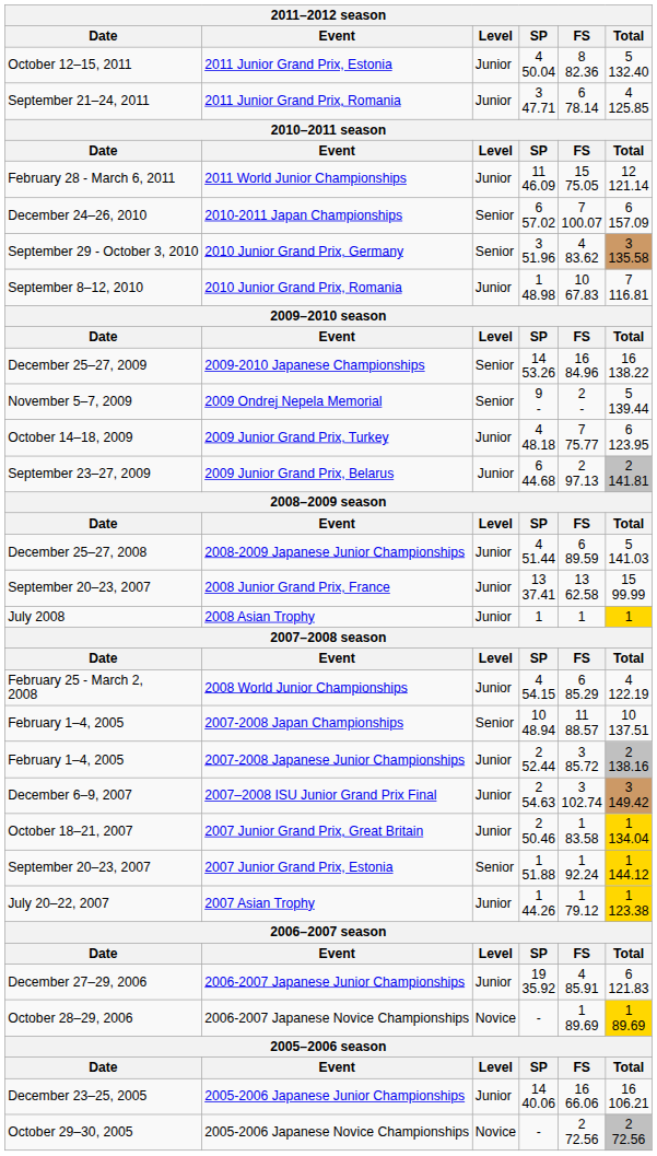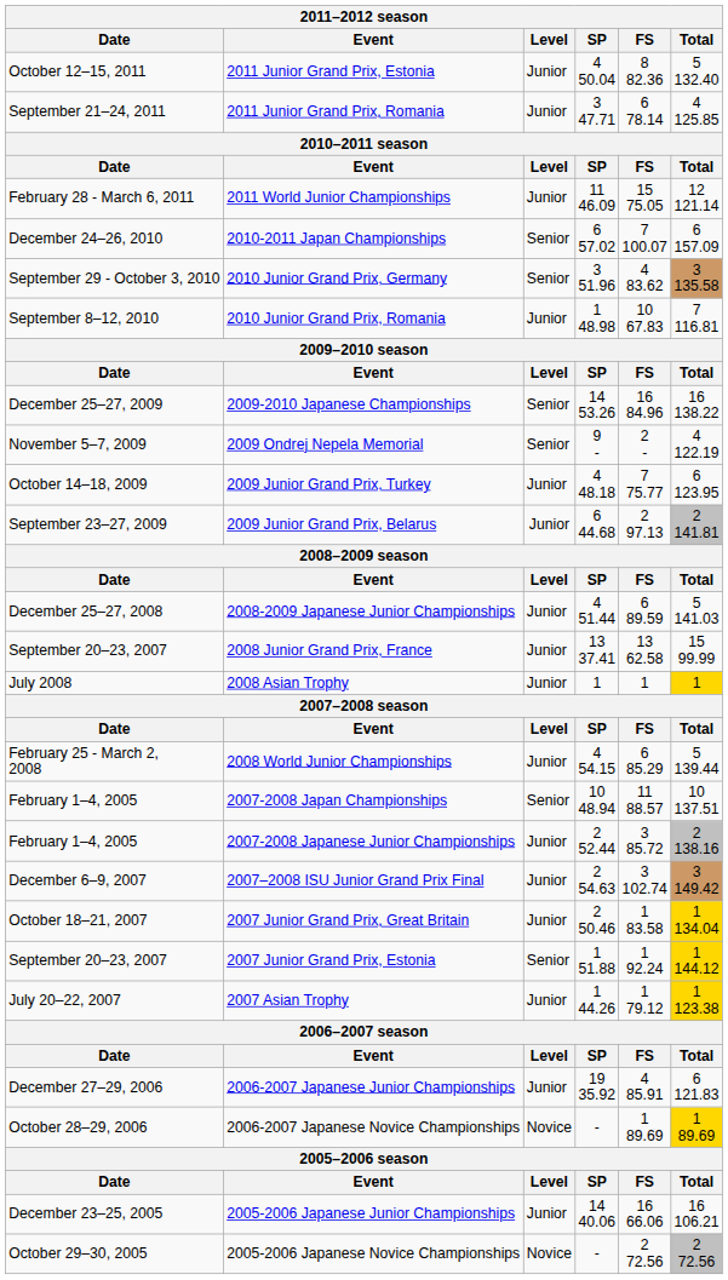2009 Ondrej Nepela Memorial | Total: 5 139.44 -> 4 122.19
2008 World Junior Championships | Total: 4 122.19 -> 5 139.44
